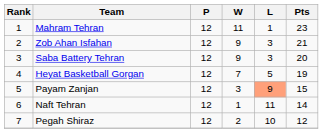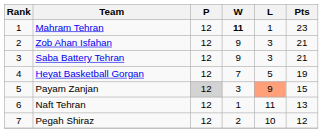Mahram Tehran | W: normal -> bold
Saba Battery Tehran | Pts: 20 -> 21
Payam Zanjan | P: no background -> lightgrey background
Naft Tehran | Pts: 14 -> 13
